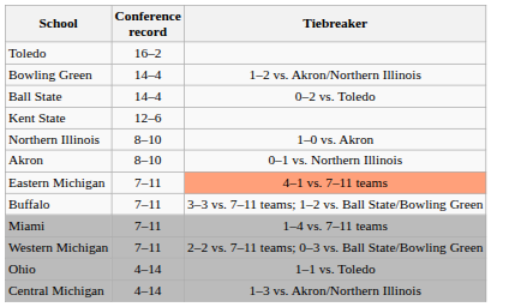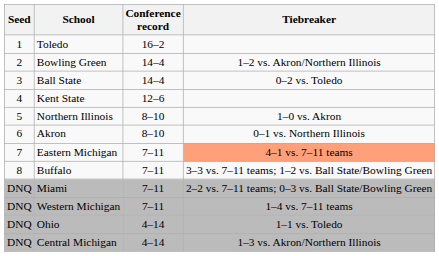+ column: Seed | 1 | 2 | 3 | 4 | 5 | 6 | 7 | 8 | DNQ | DNQ | DNQ | DNQ
Miami | Tiebreaker: 1–4 vs. 7–11 teams -> 2–2 vs. 7–11 teams; 0–3 vs. Ball State/Bowling Green
Western Michigan | Tiebreaker: 2–2 vs. 7–11 teams; 0–3 vs. Ball State/Bowling Green -> 1–4 vs. 7–11 teams
